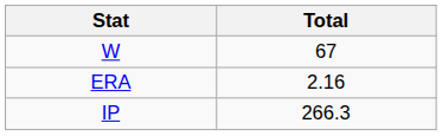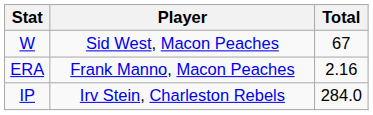+ column: Player | Sid West, Macon Peaches | Frank Manno, Macon Peaches | Irv Stein, Charleston Rebels
IP | Total: 266.3 -> 284.0
